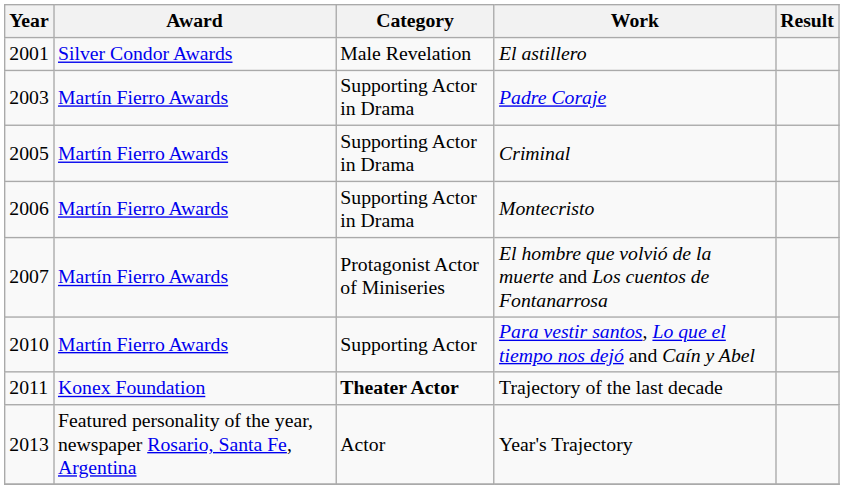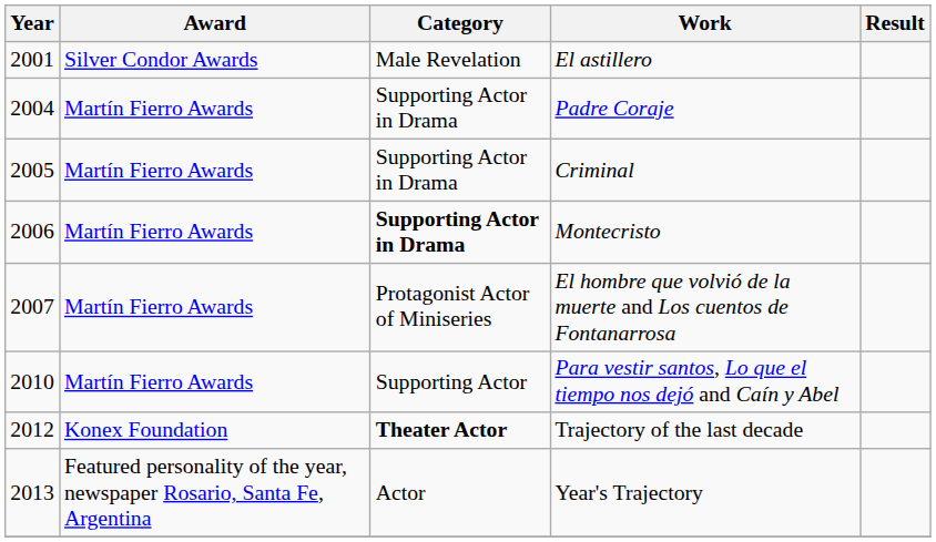Padre Coraje | Year: 2003 -> 2004
Montecristo | Category: normal -> bold
Trajectory of the last decade | Year: 2011 -> 2012
